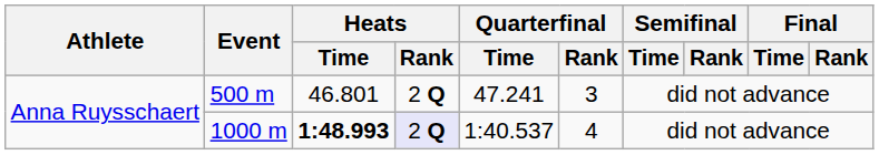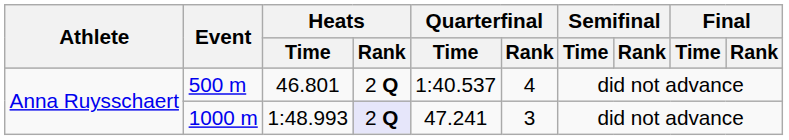500 m | Quarterfinal / Time: 47.241 -> 1:40.537
500 m | Quarterfinal / Rank: 3 -> 4
1000 m | Heats / Time: bold -> normal
1000 m | Quarterfinal / Time: 1:40.537 -> 47.241
1000 m | Quarterfinal / Rank: 4 -> 3
